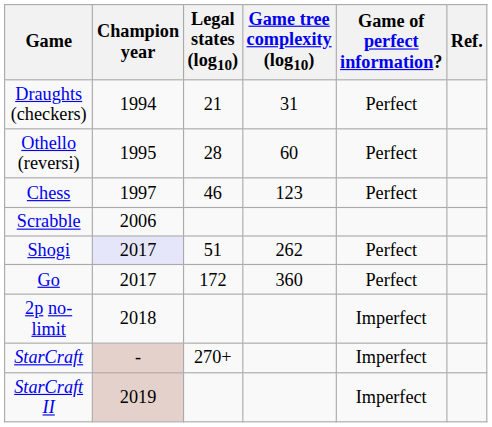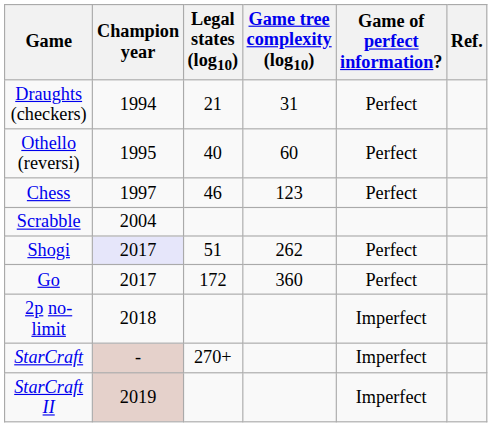Othello (reversi) | Legal states (log10): 28 -> 40
Scrabble | Champion year: 2006 -> 2004
